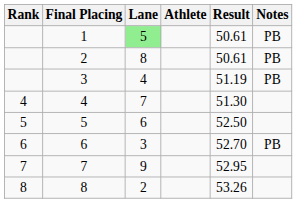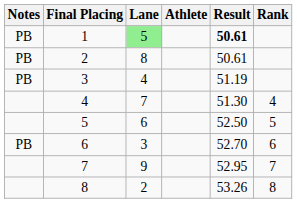columns swapped: Rank <-> Notes
1 | Result: normal -> bold
